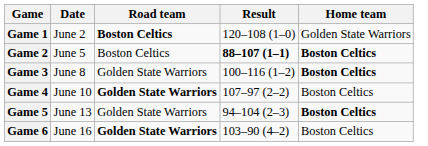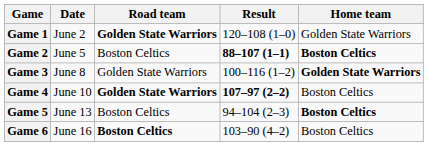Game 1 | Road team: Boston Celtics -> Golden State Warriors
Game 3 | Home team: Boston Celtics -> Golden State Warriors
Game 4 | Result: normal -> bold
Game 5 | Road team: Golden State Warriors -> Boston Celtics
Game 6 | Road team: Golden State Warriors -> Boston Celtics
